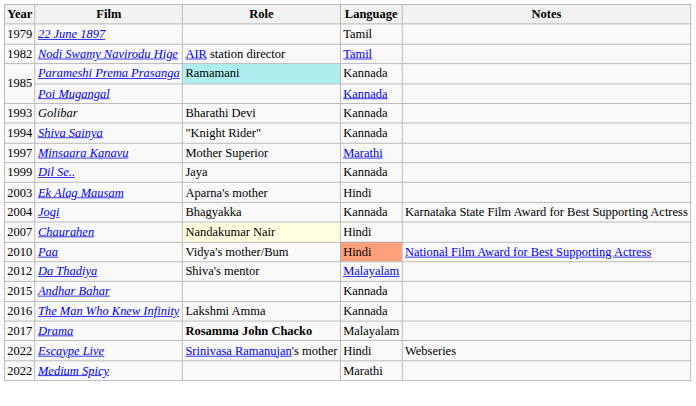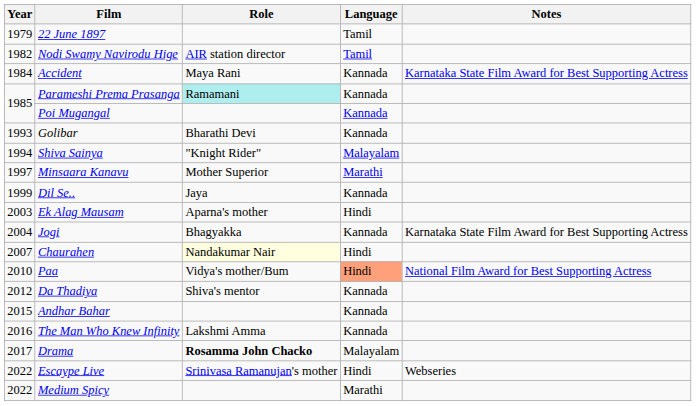+ row: 1984 | Accident | Maya Rani | Kannada | Karnataka State Film Award for Best Supporting Actress
Shiva Sainya | Language: Kannada -> Malayalam
Da Thadiya | Language: Malayalam -> Kannada
